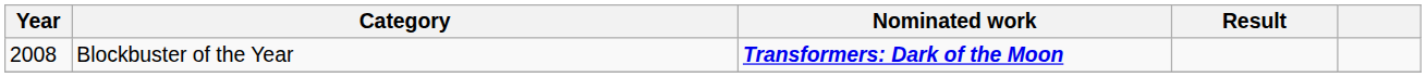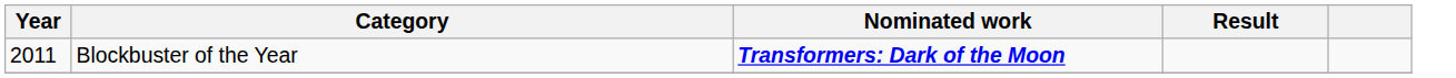Blockbuster of the Year | Year: 2008 -> 2011
